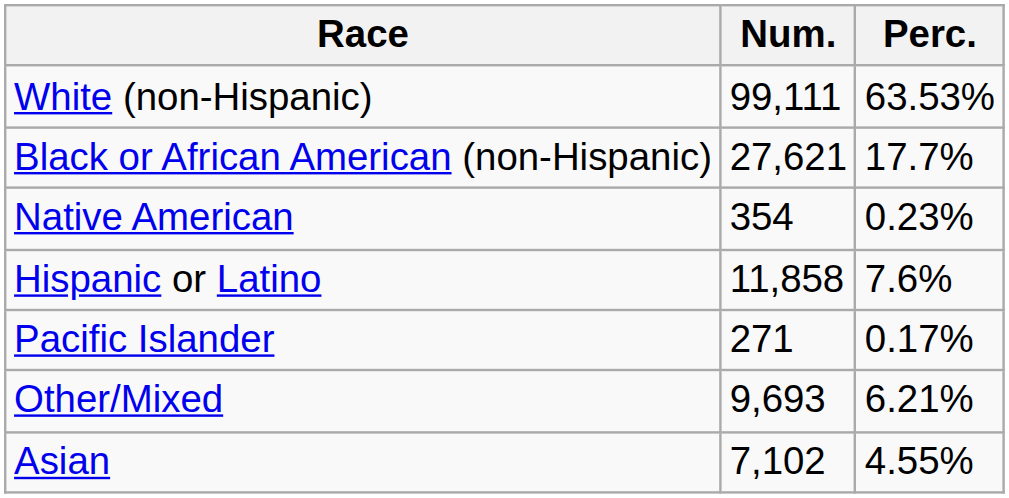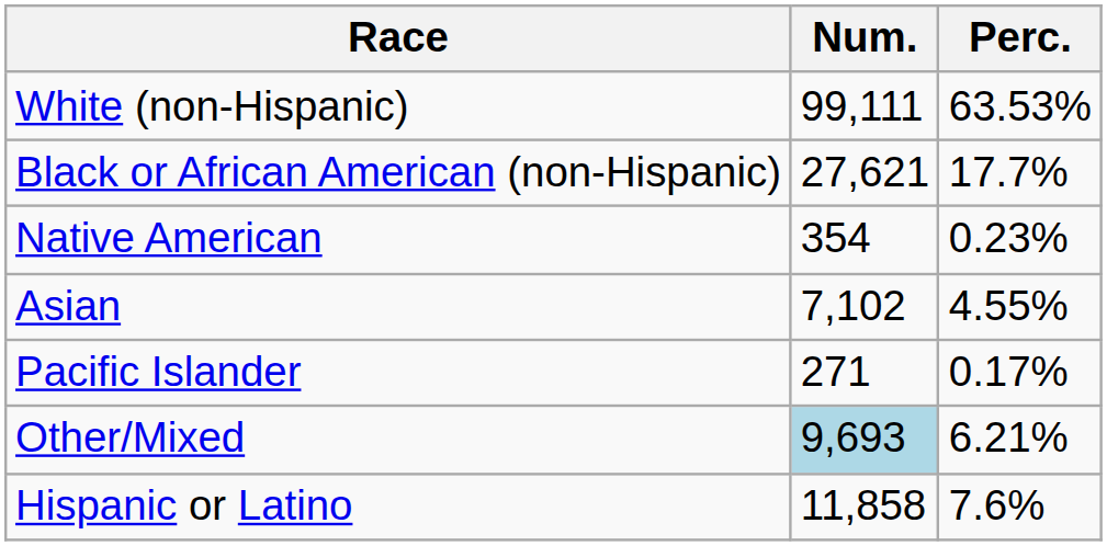rows swapped: Asian <-> Hispanic or Latino
Other/Mixed | Num.: no background -> lightblue background
